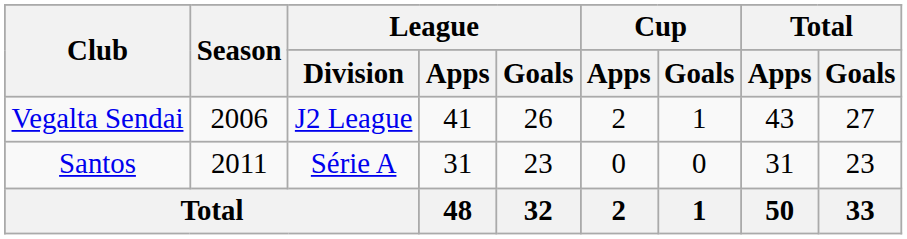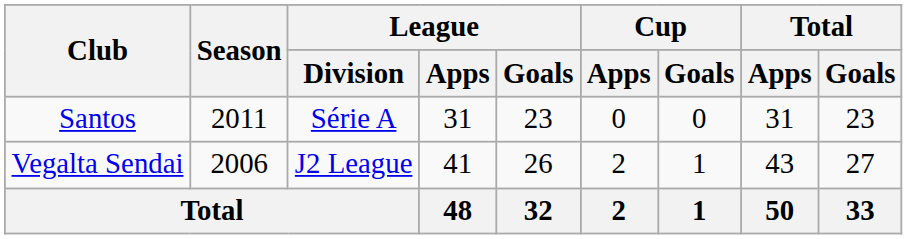rows swapped: Vegalta Sendai <-> Santos
